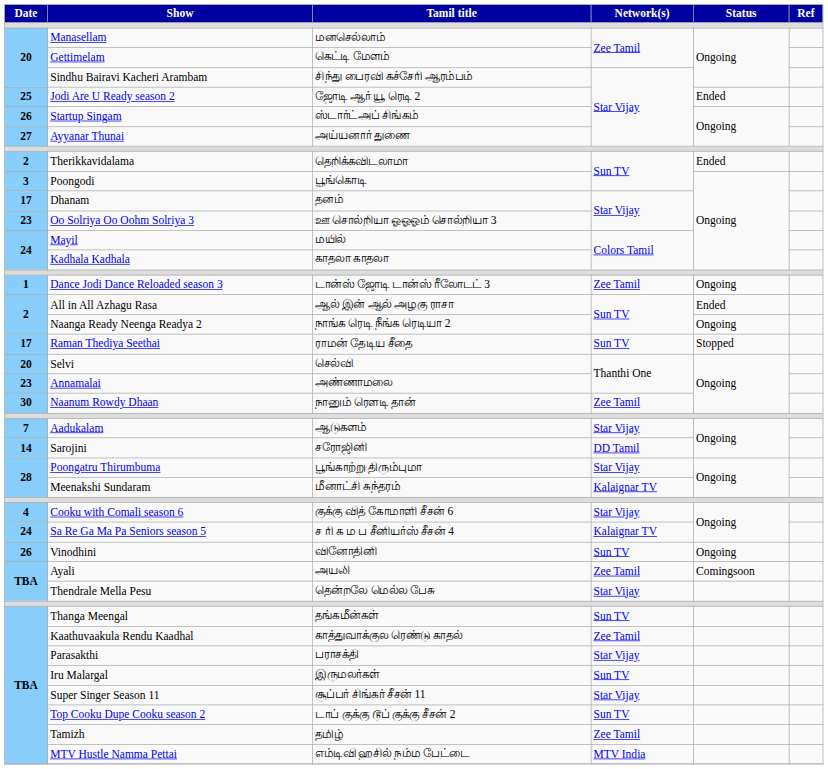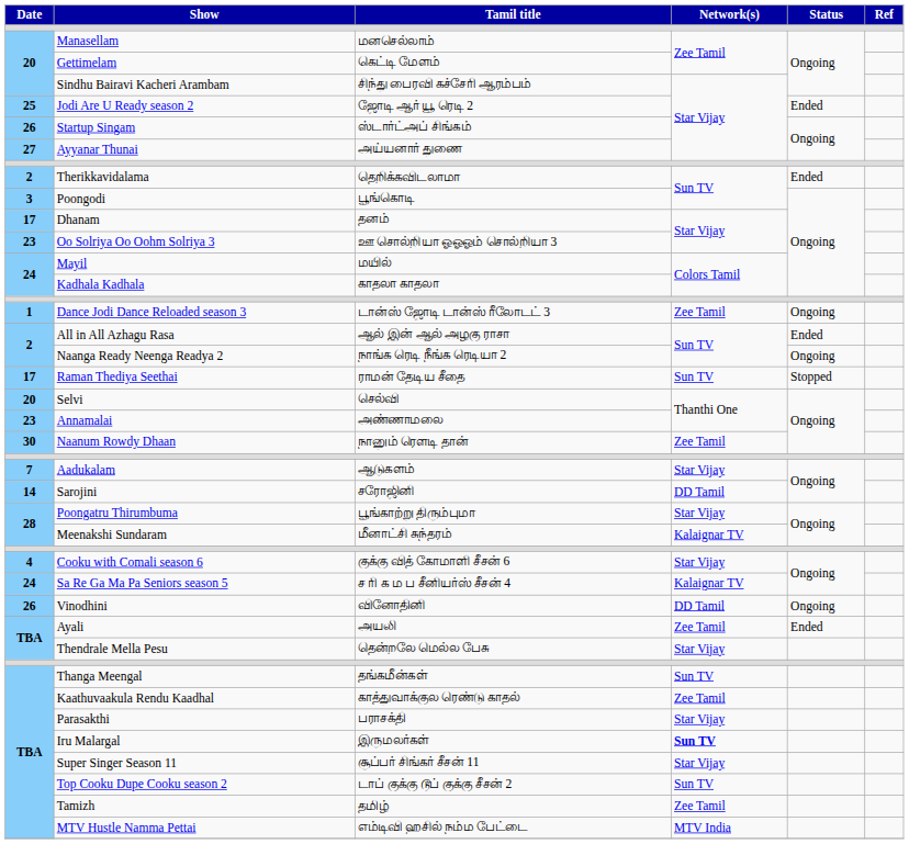Vinodhini | Network(s): Sun TV -> DD Tamil
Ayali | Status: Comingsoon -> Ended
Iru Malargal | Network(s): normal -> bold
